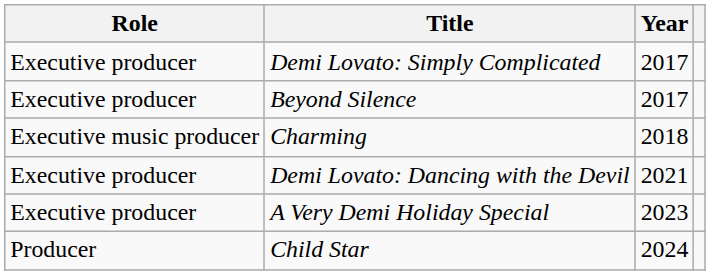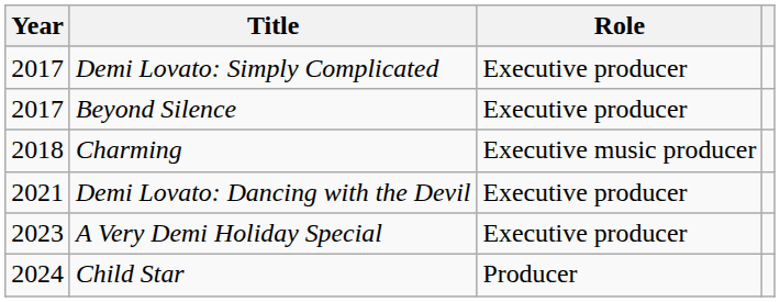columns swapped: Year <-> Role
